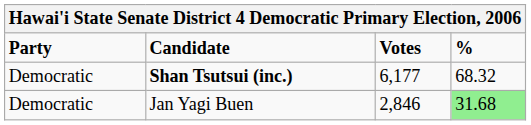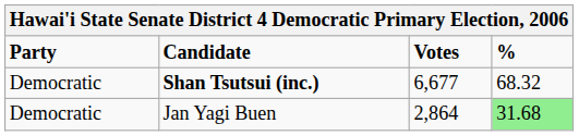Shan Tsutsui (inc.) | Votes: 6,177 -> 6,677
Jan Yagi Buen | Votes: 2,846 -> 2,864
